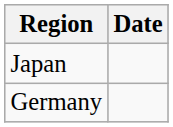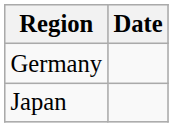rows swapped: Germany <-> Japan
